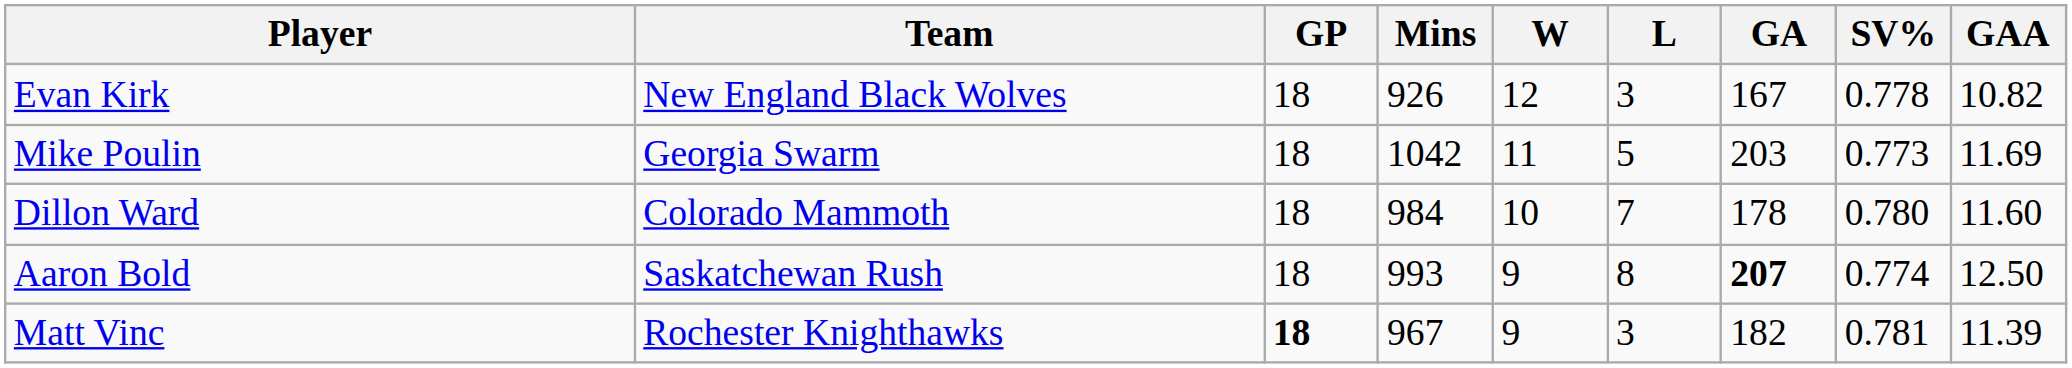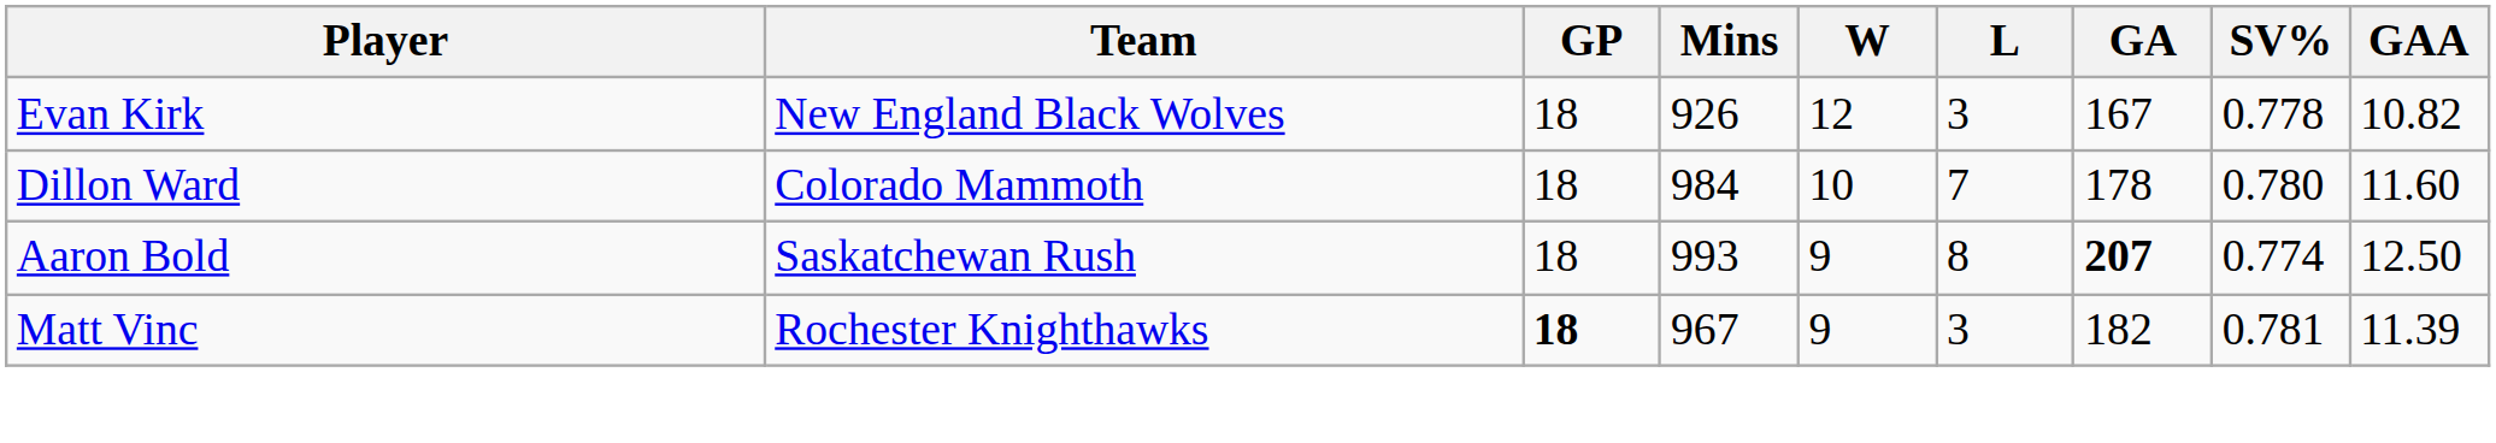- row: Mike Poulin | Georgia Swarm | 18 | 1042 | 11 | 5 | 203 | 0.773 | 11.69
